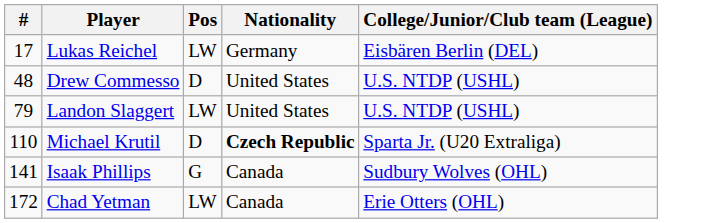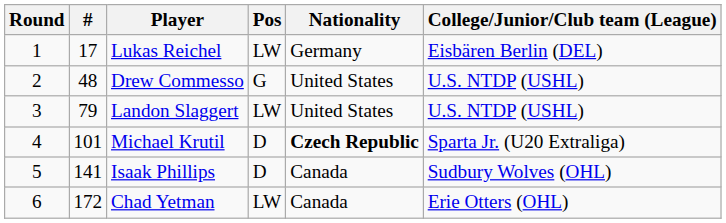+ column: Round | 1 | 2 | 3 | 4 | 5 | 6
Drew Commesso | Pos: D -> G
Michael Krutil | #: 110 -> 101
Isaak Phillips | Pos: G -> D
